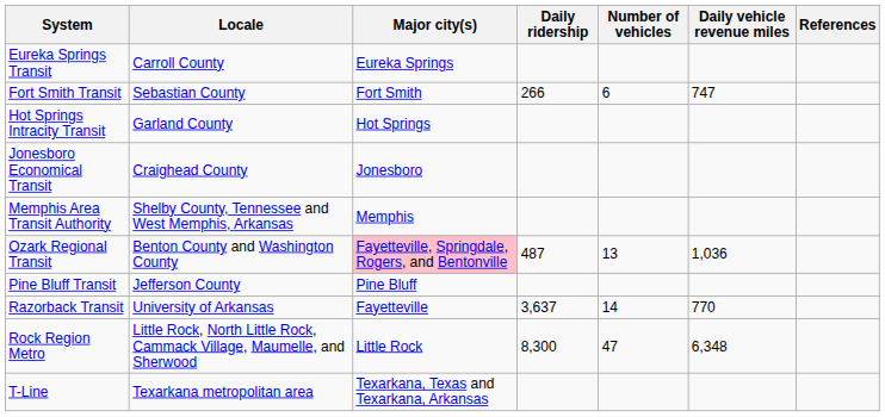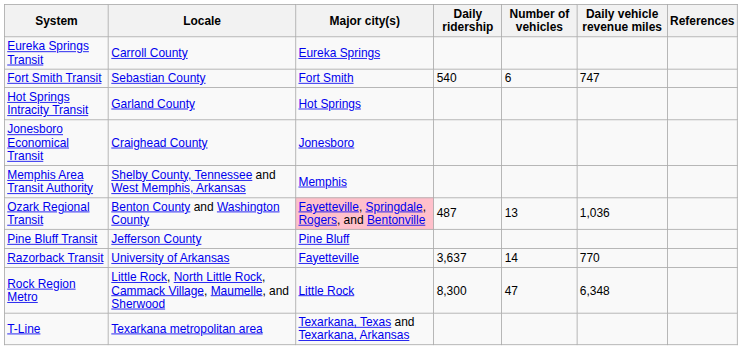Fort Smith Transit | Daily ridership: 266 -> 540
